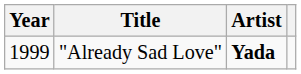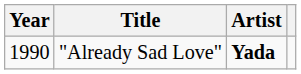"Already Sad Love" | Year: 1999 -> 1990
